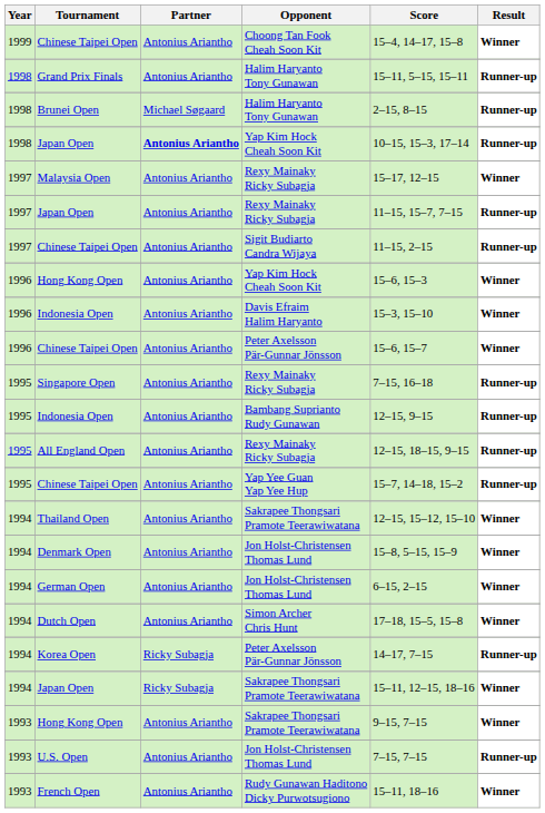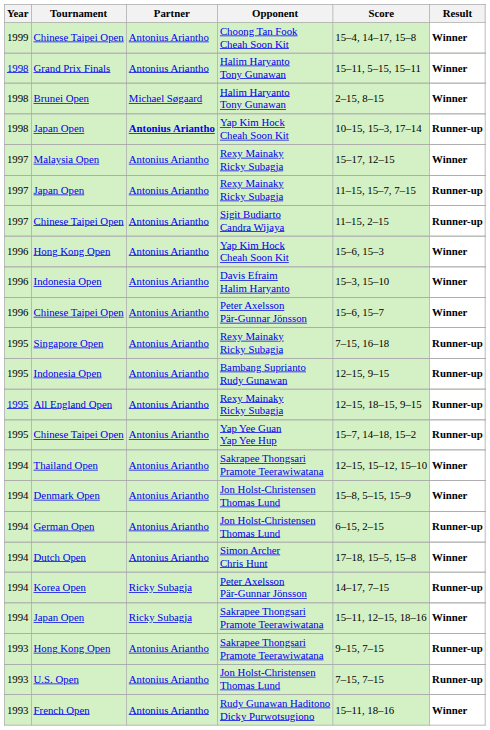Grand Prix Finals | Result: Runner-up -> Winner
Brunei Open | Result: Runner-up -> Winner
German Open | Result: Winner -> Runner-up
Hong Kong Open / Sakrapee Thongsari Pramote Teerawiwatana | Result: Winner -> Runner-up
